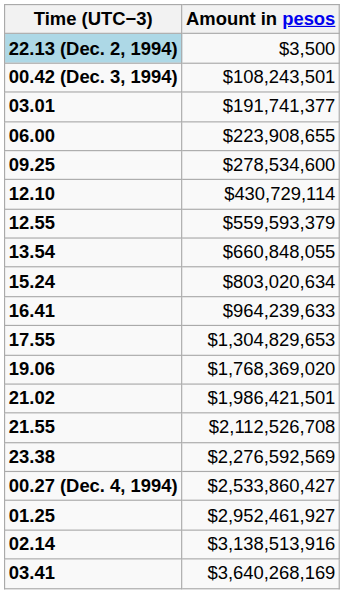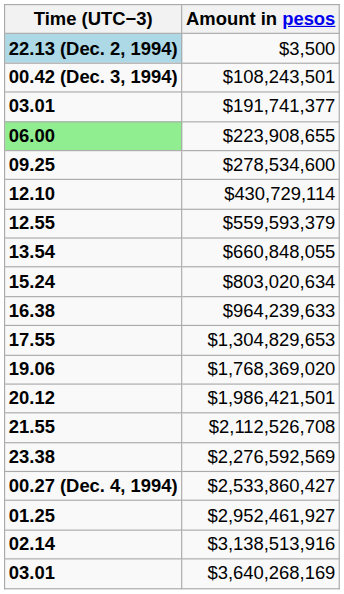$223,908,655 | Time (UTC−3): no background -> lightgreen background
$964,239,633 | Time (UTC−3): 16.41 -> 16.38
$1,986,421,501 | Time (UTC−3): 21.02 -> 20.12
$3,640,268,169 | Time (UTC−3): 03.41 -> 03.01
